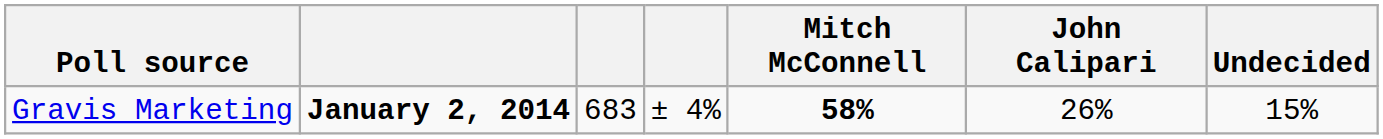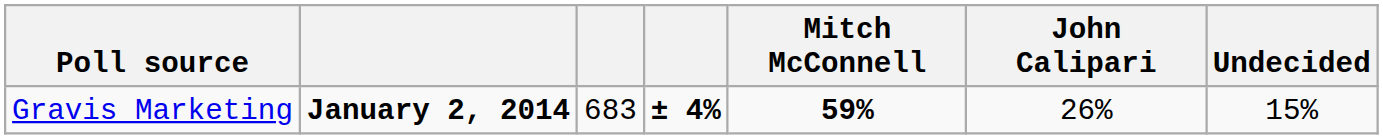Gravis Marketing | column 4: normal -> bold
Gravis Marketing | Mitch McConnell: 58% -> 59%
